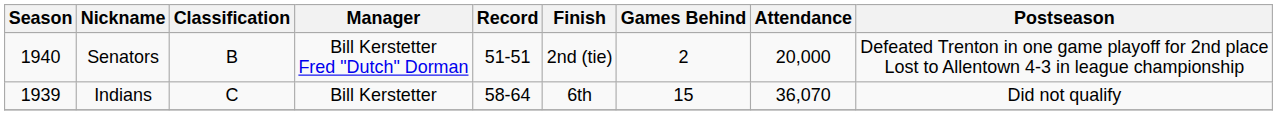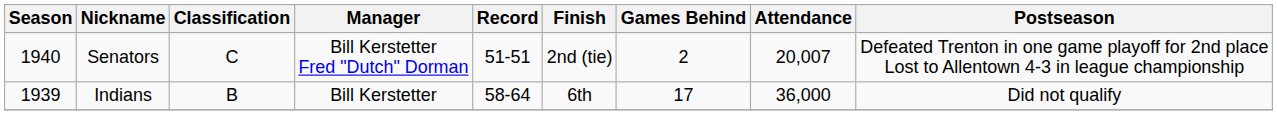Senators | Classification: B -> C
Senators | Attendance: 20,000 -> 20,007
Indians | Classification: C -> B
Indians | Games Behind: 15 -> 17
Indians | Attendance: 36,070 -> 36,000
